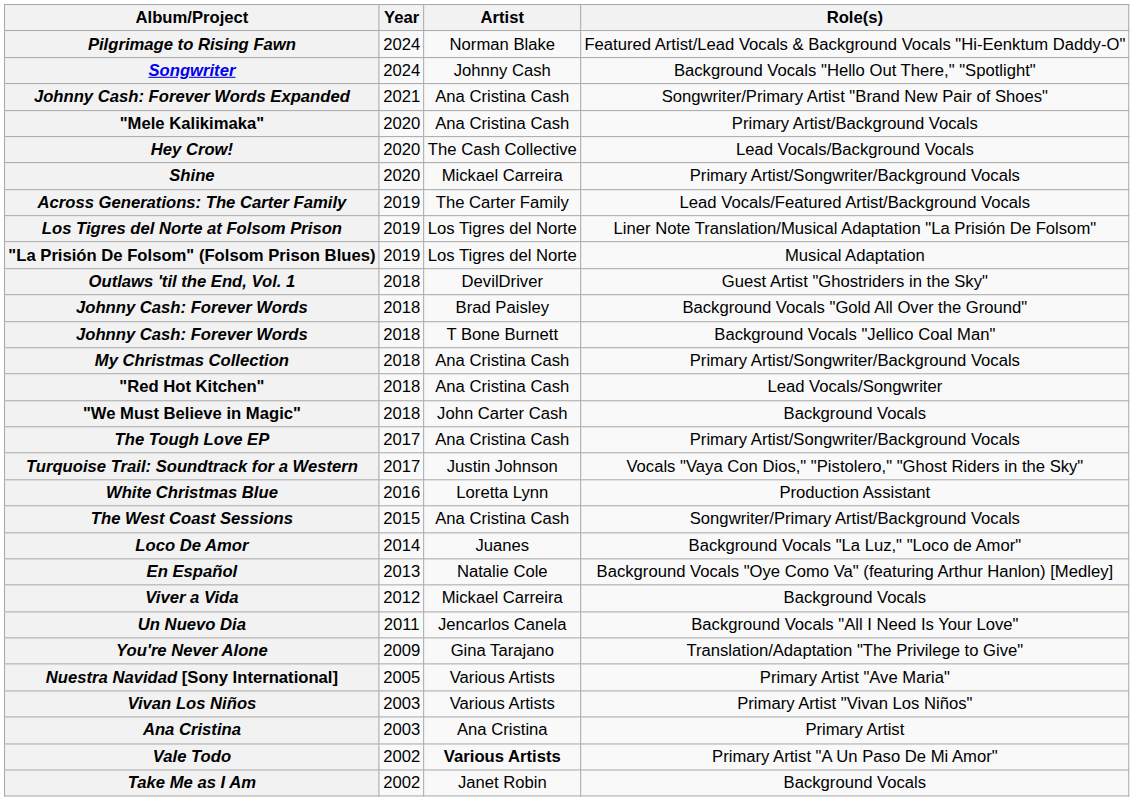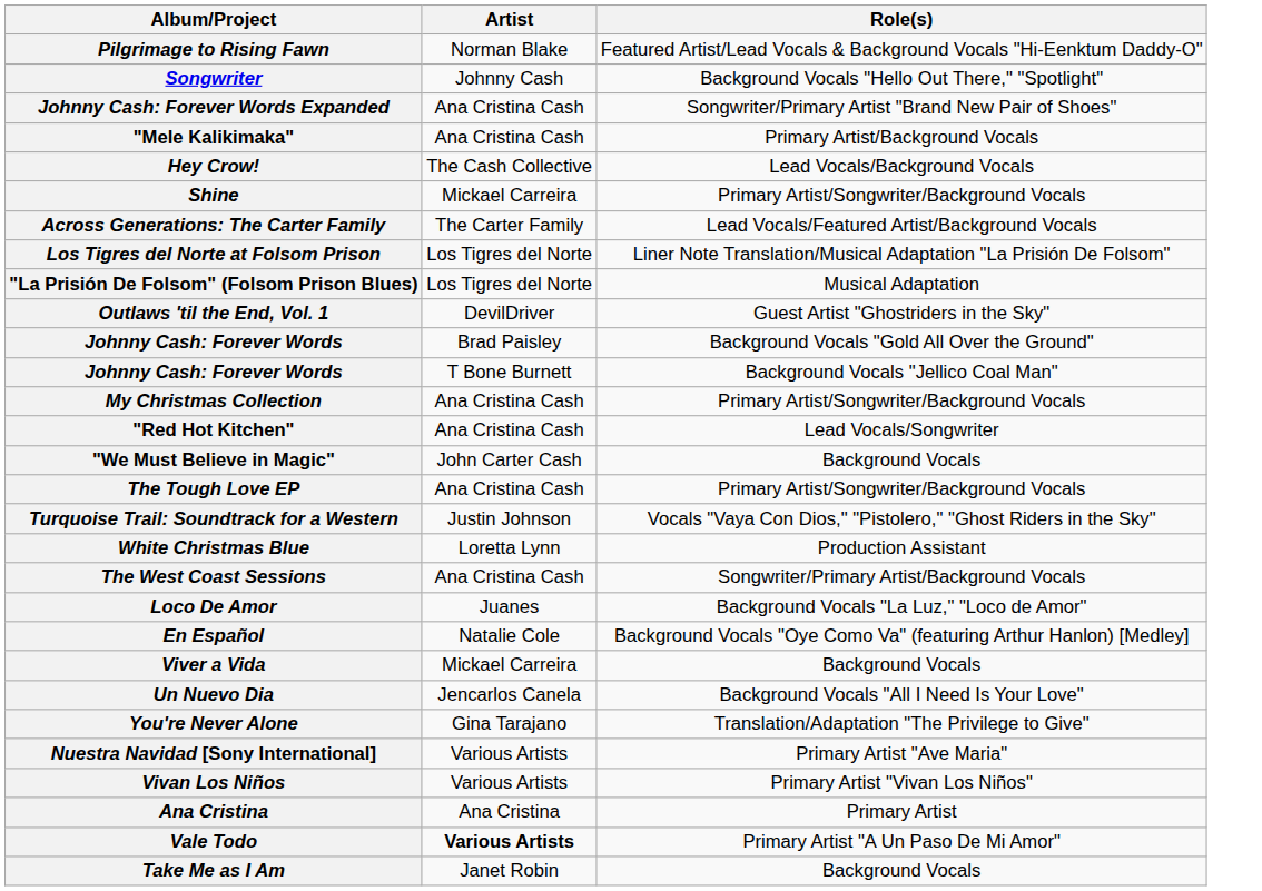- column: Year | 2024 | 2024 | 2021 | 2020 | 2020 | 2020 | 2019 | 2019 | 2019 | 2018 | 2018 | 2018 | 2018 | 2018 | 2018 | 2017 | 2017 | 2016 | 2015 | 2014 | 2013 | 2012 | 2011 | 2009 | 2005 | 2003 | 2003 | 2002 | 2002
